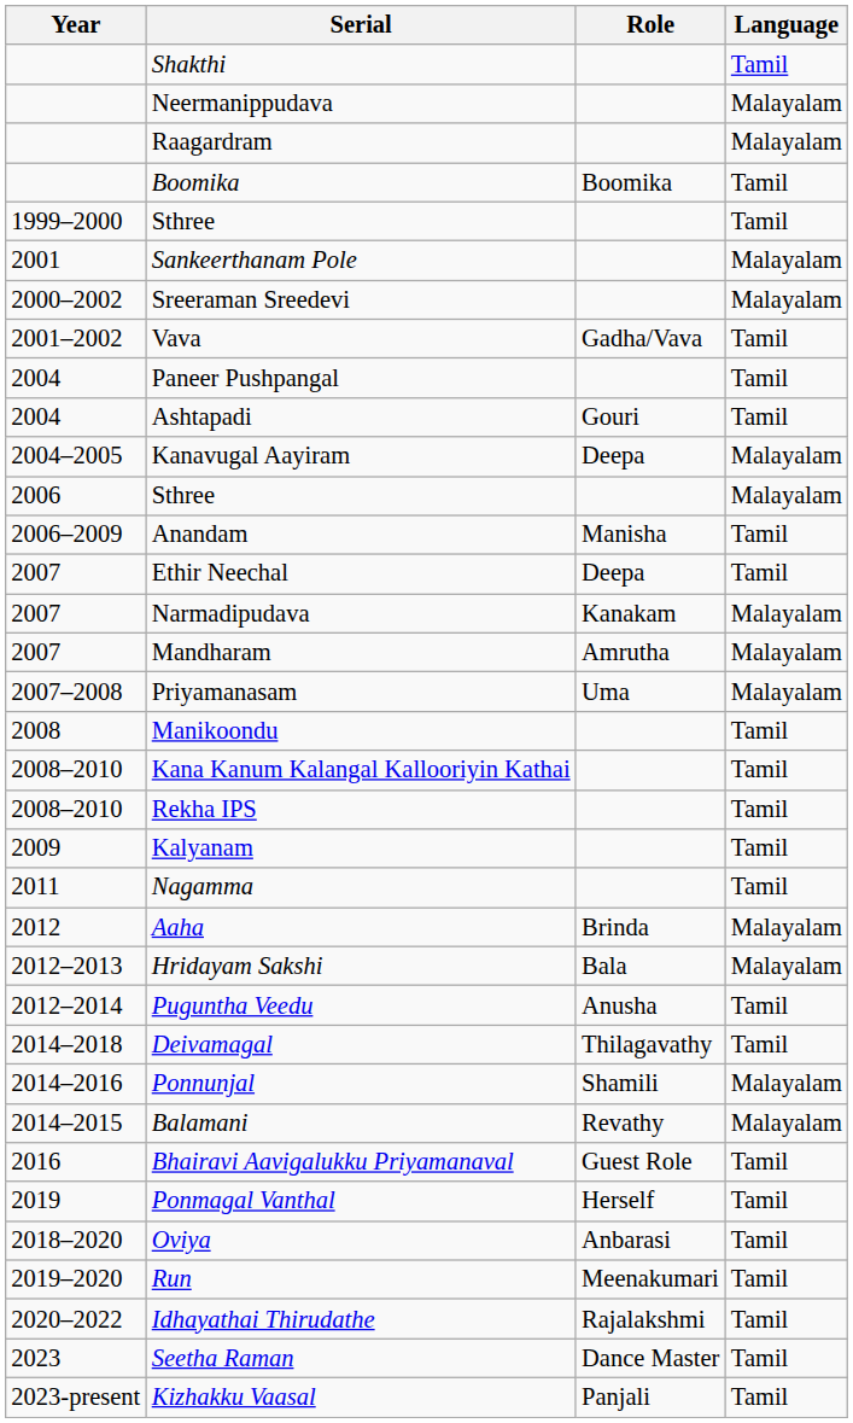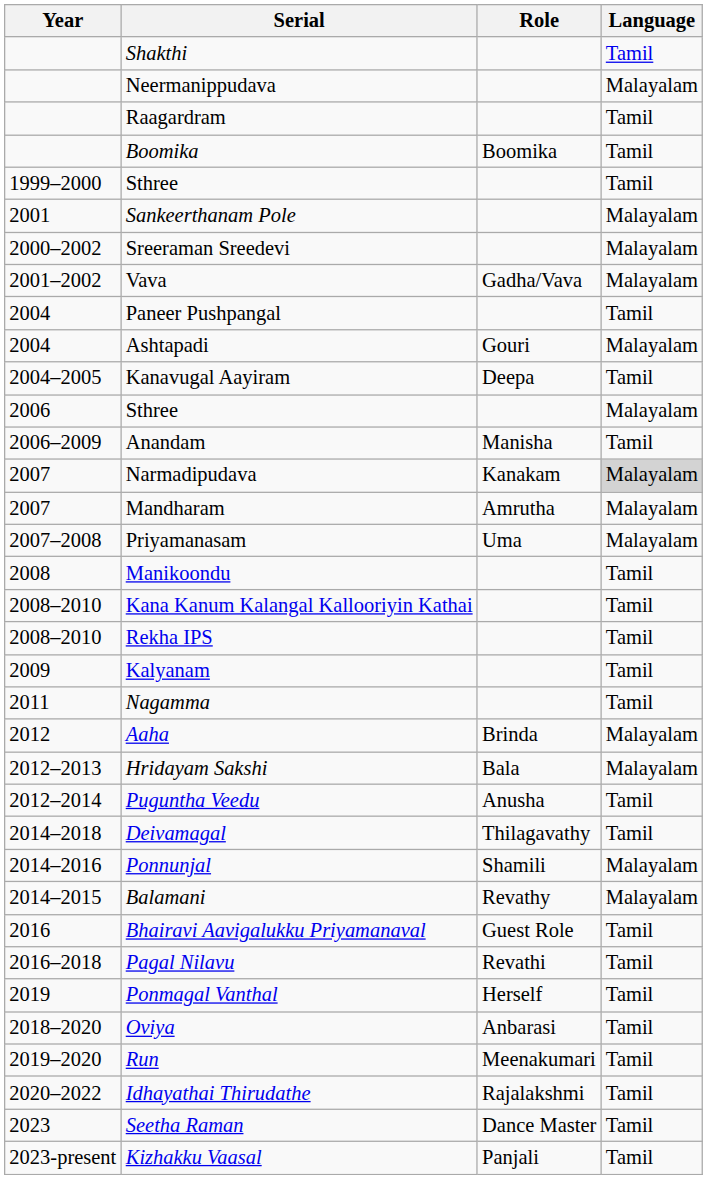Raagardram | Language: Malayalam -> Tamil
Vava | Language: Tamil -> Malayalam
Ashtapadi | Language: Tamil -> Malayalam
Kanavugal Aayiram | Language: Malayalam -> Tamil
- row: 2007 | Ethir Neechal | Deepa | Tamil
Narmadipudava | Language: no background -> lightgrey background
+ row: 2016–2018 | Pagal Nilavu | Revathi | Tamil
